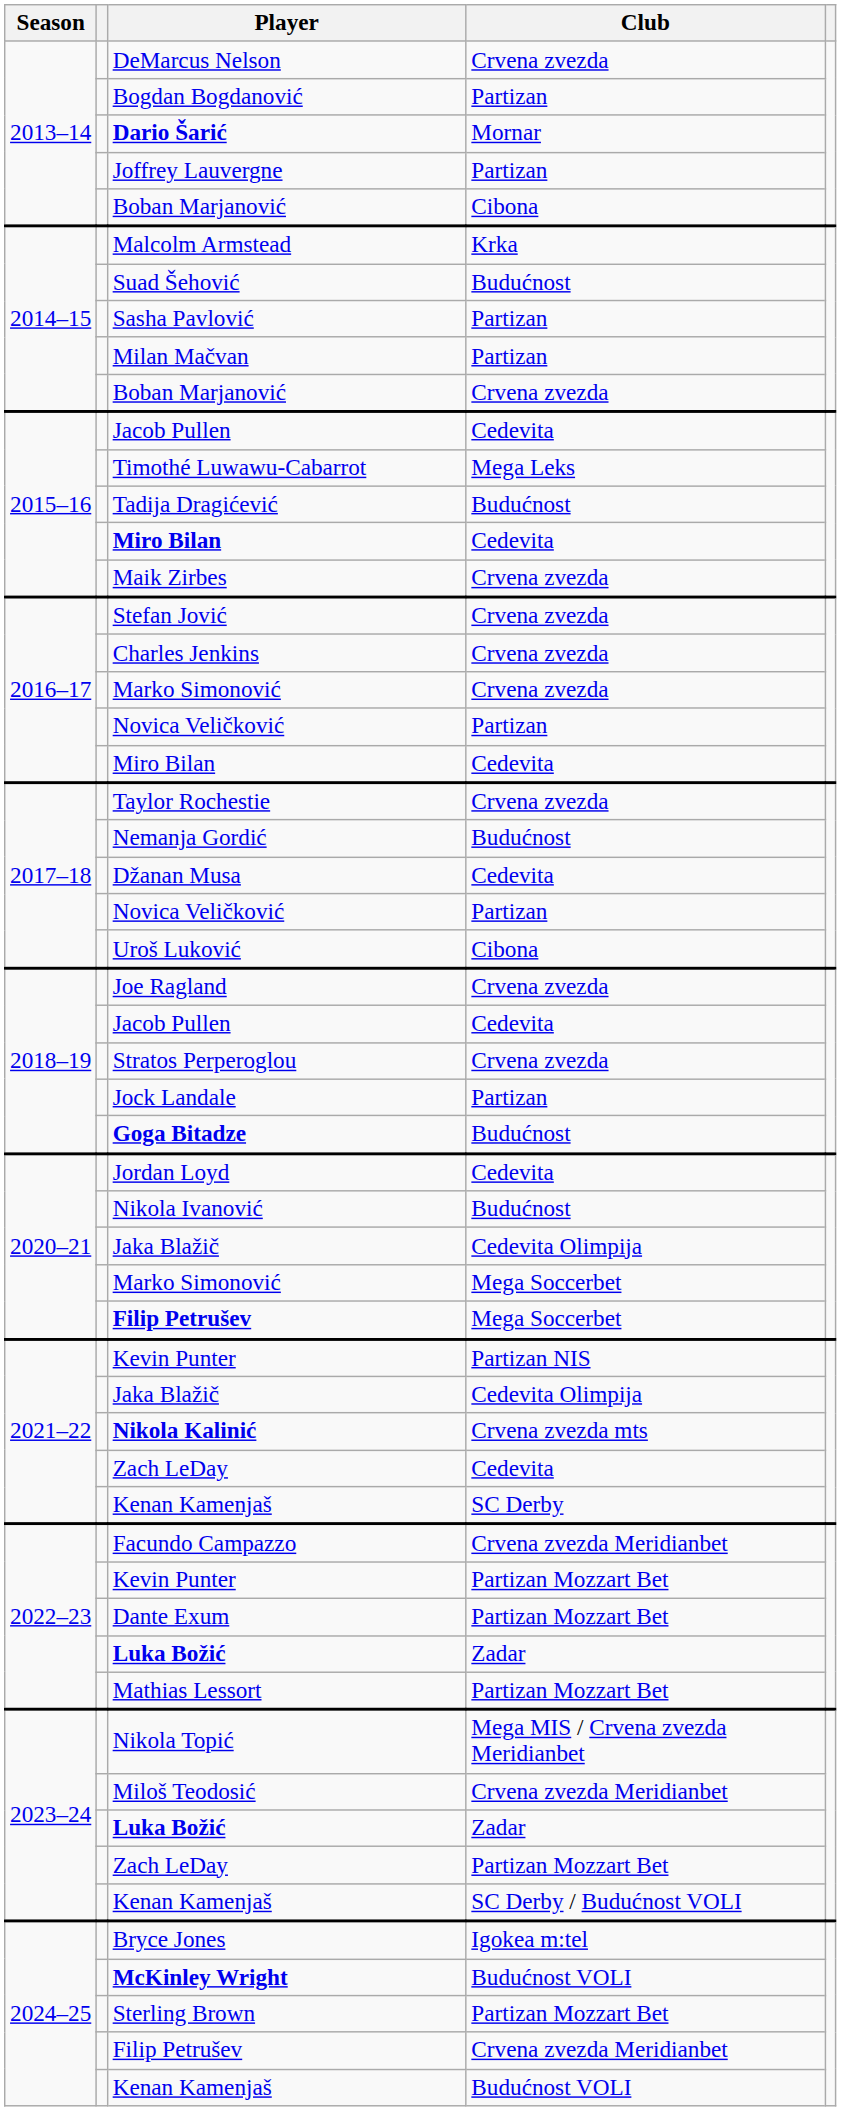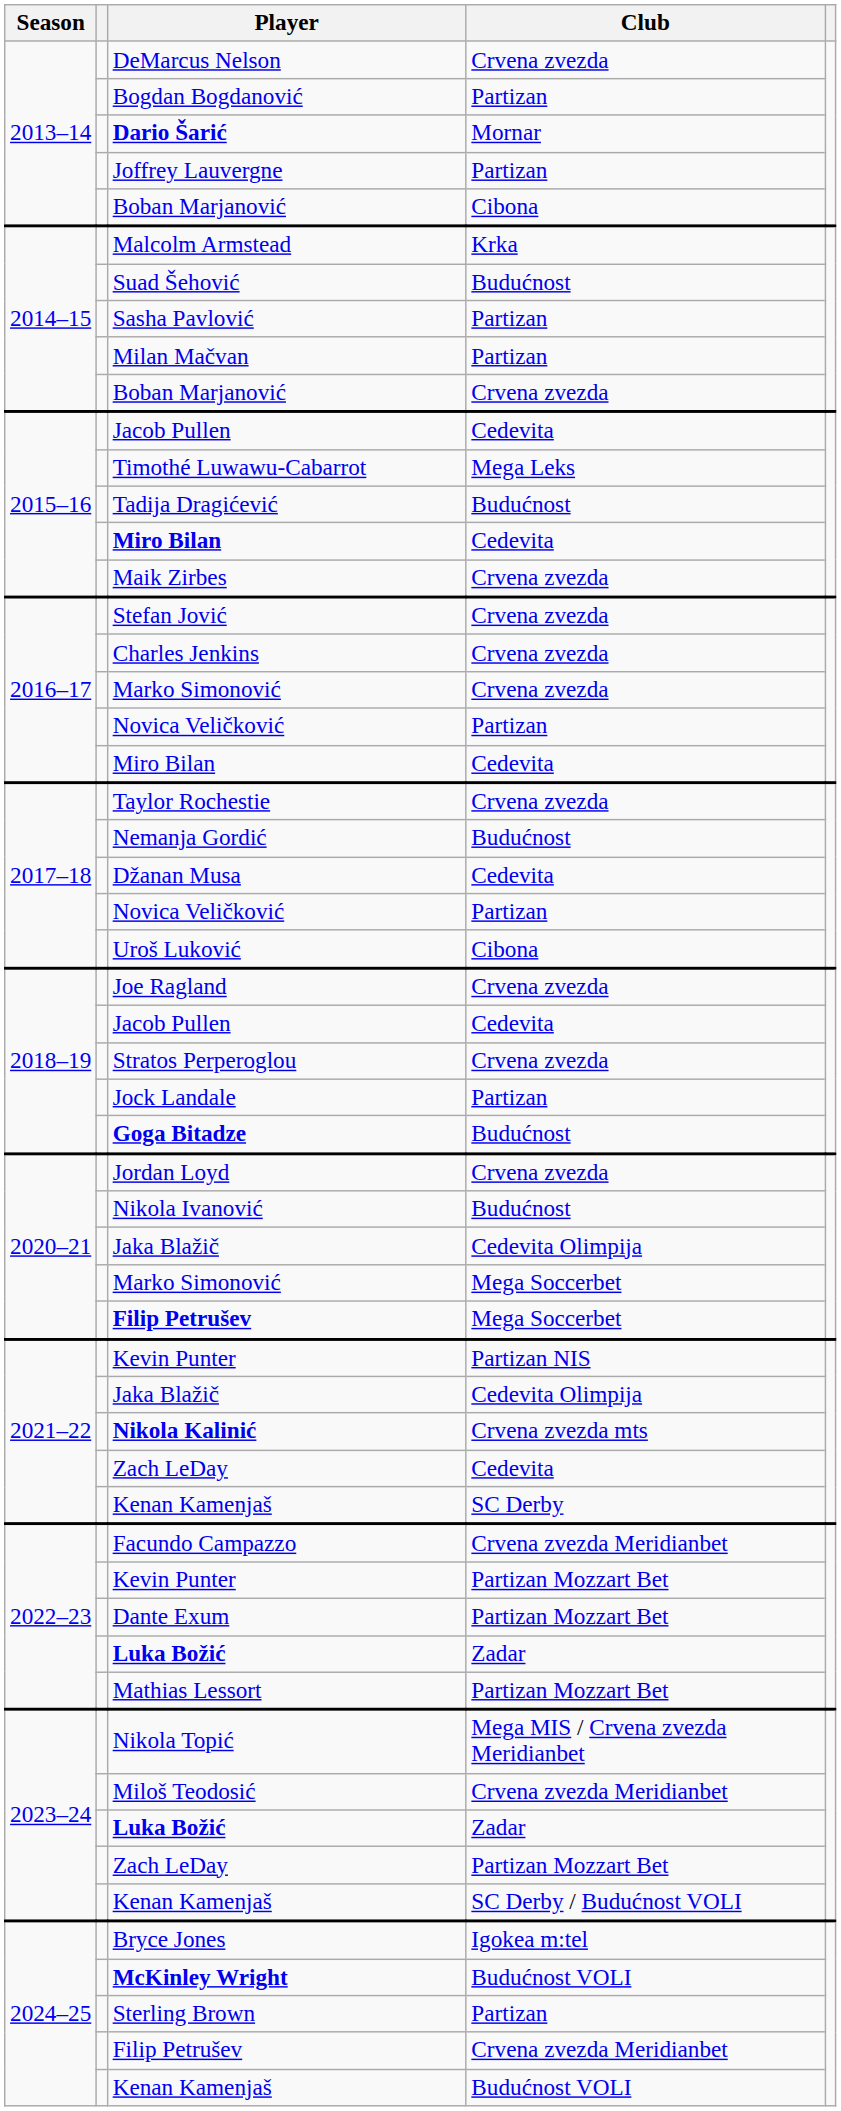Jordan Loyd | Club: Cedevita -> Crvena zvezda
Sterling Brown | Club: Partizan Mozzart Bet -> Partizan
